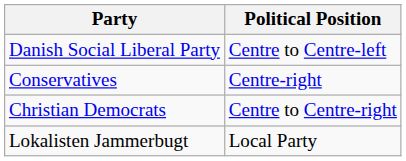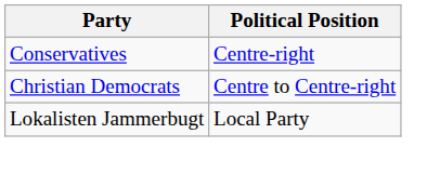- row: Danish Social Liberal Party | Centre to Centre-left
